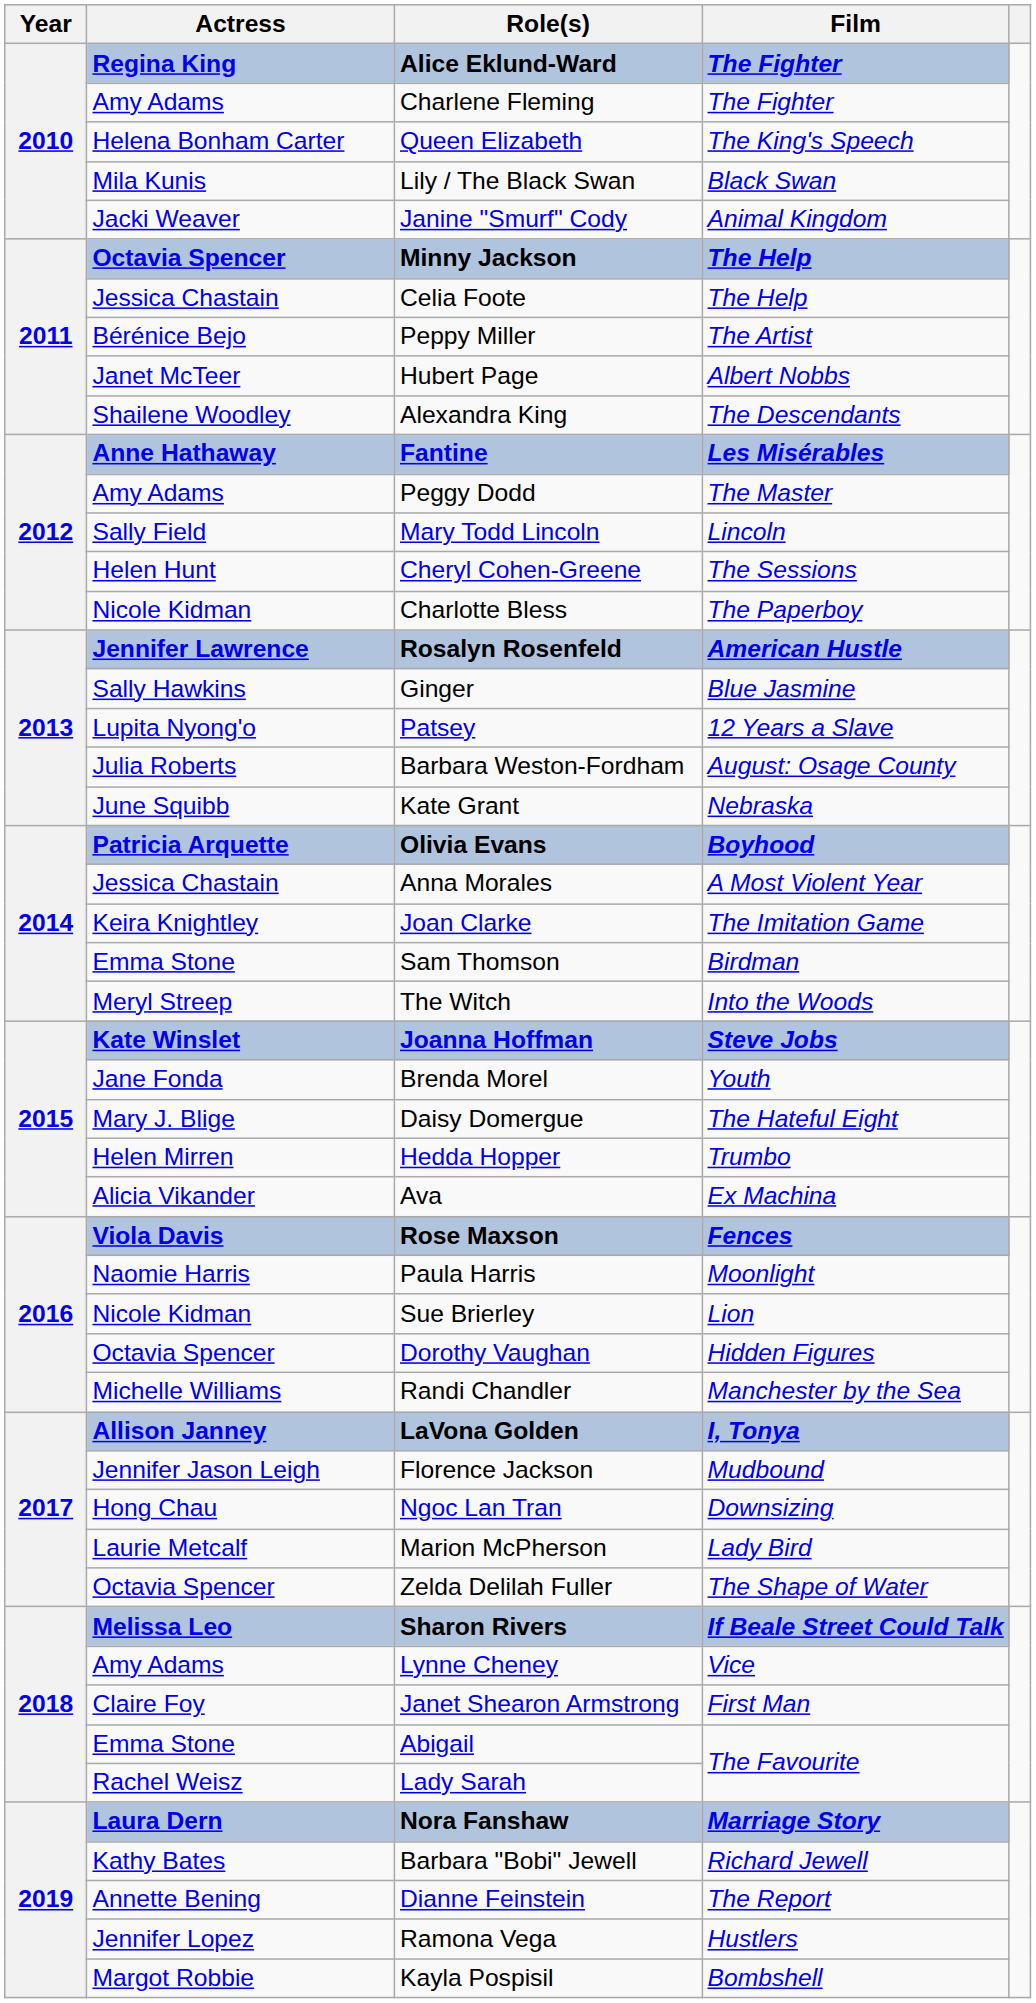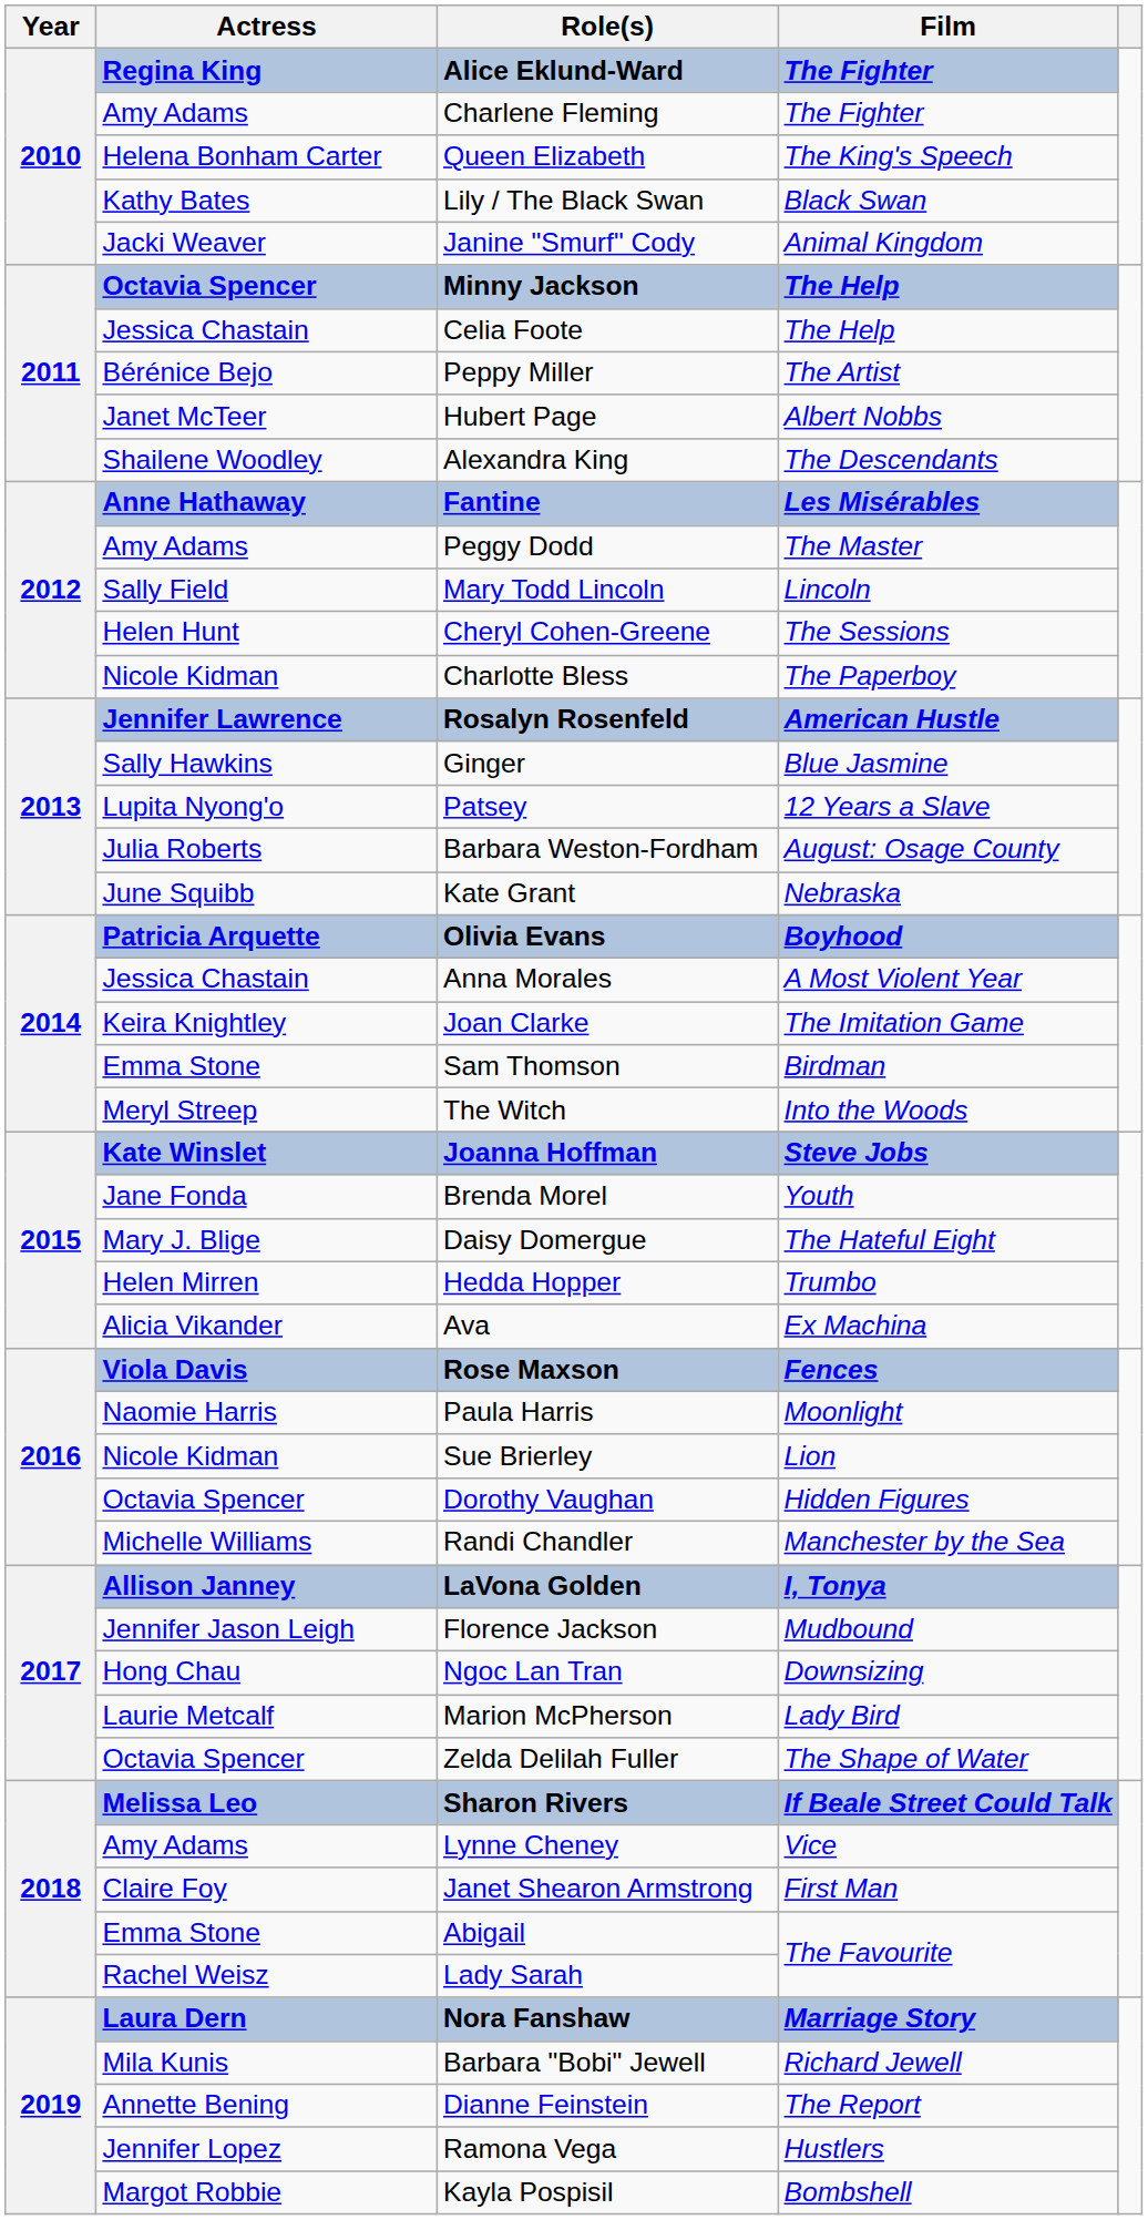Lily / The Black Swan | Actress: Mila Kunis -> Kathy Bates
Barbara "Bobi" Jewell | Actress: Kathy Bates -> Mila Kunis
